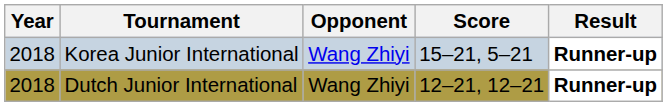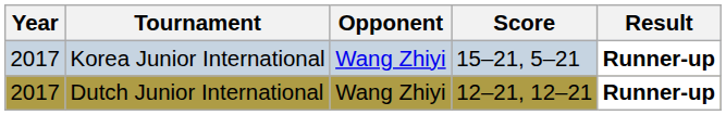Korea Junior International | Year: 2018 -> 2017
Dutch Junior International | Year: 2018 -> 2017
